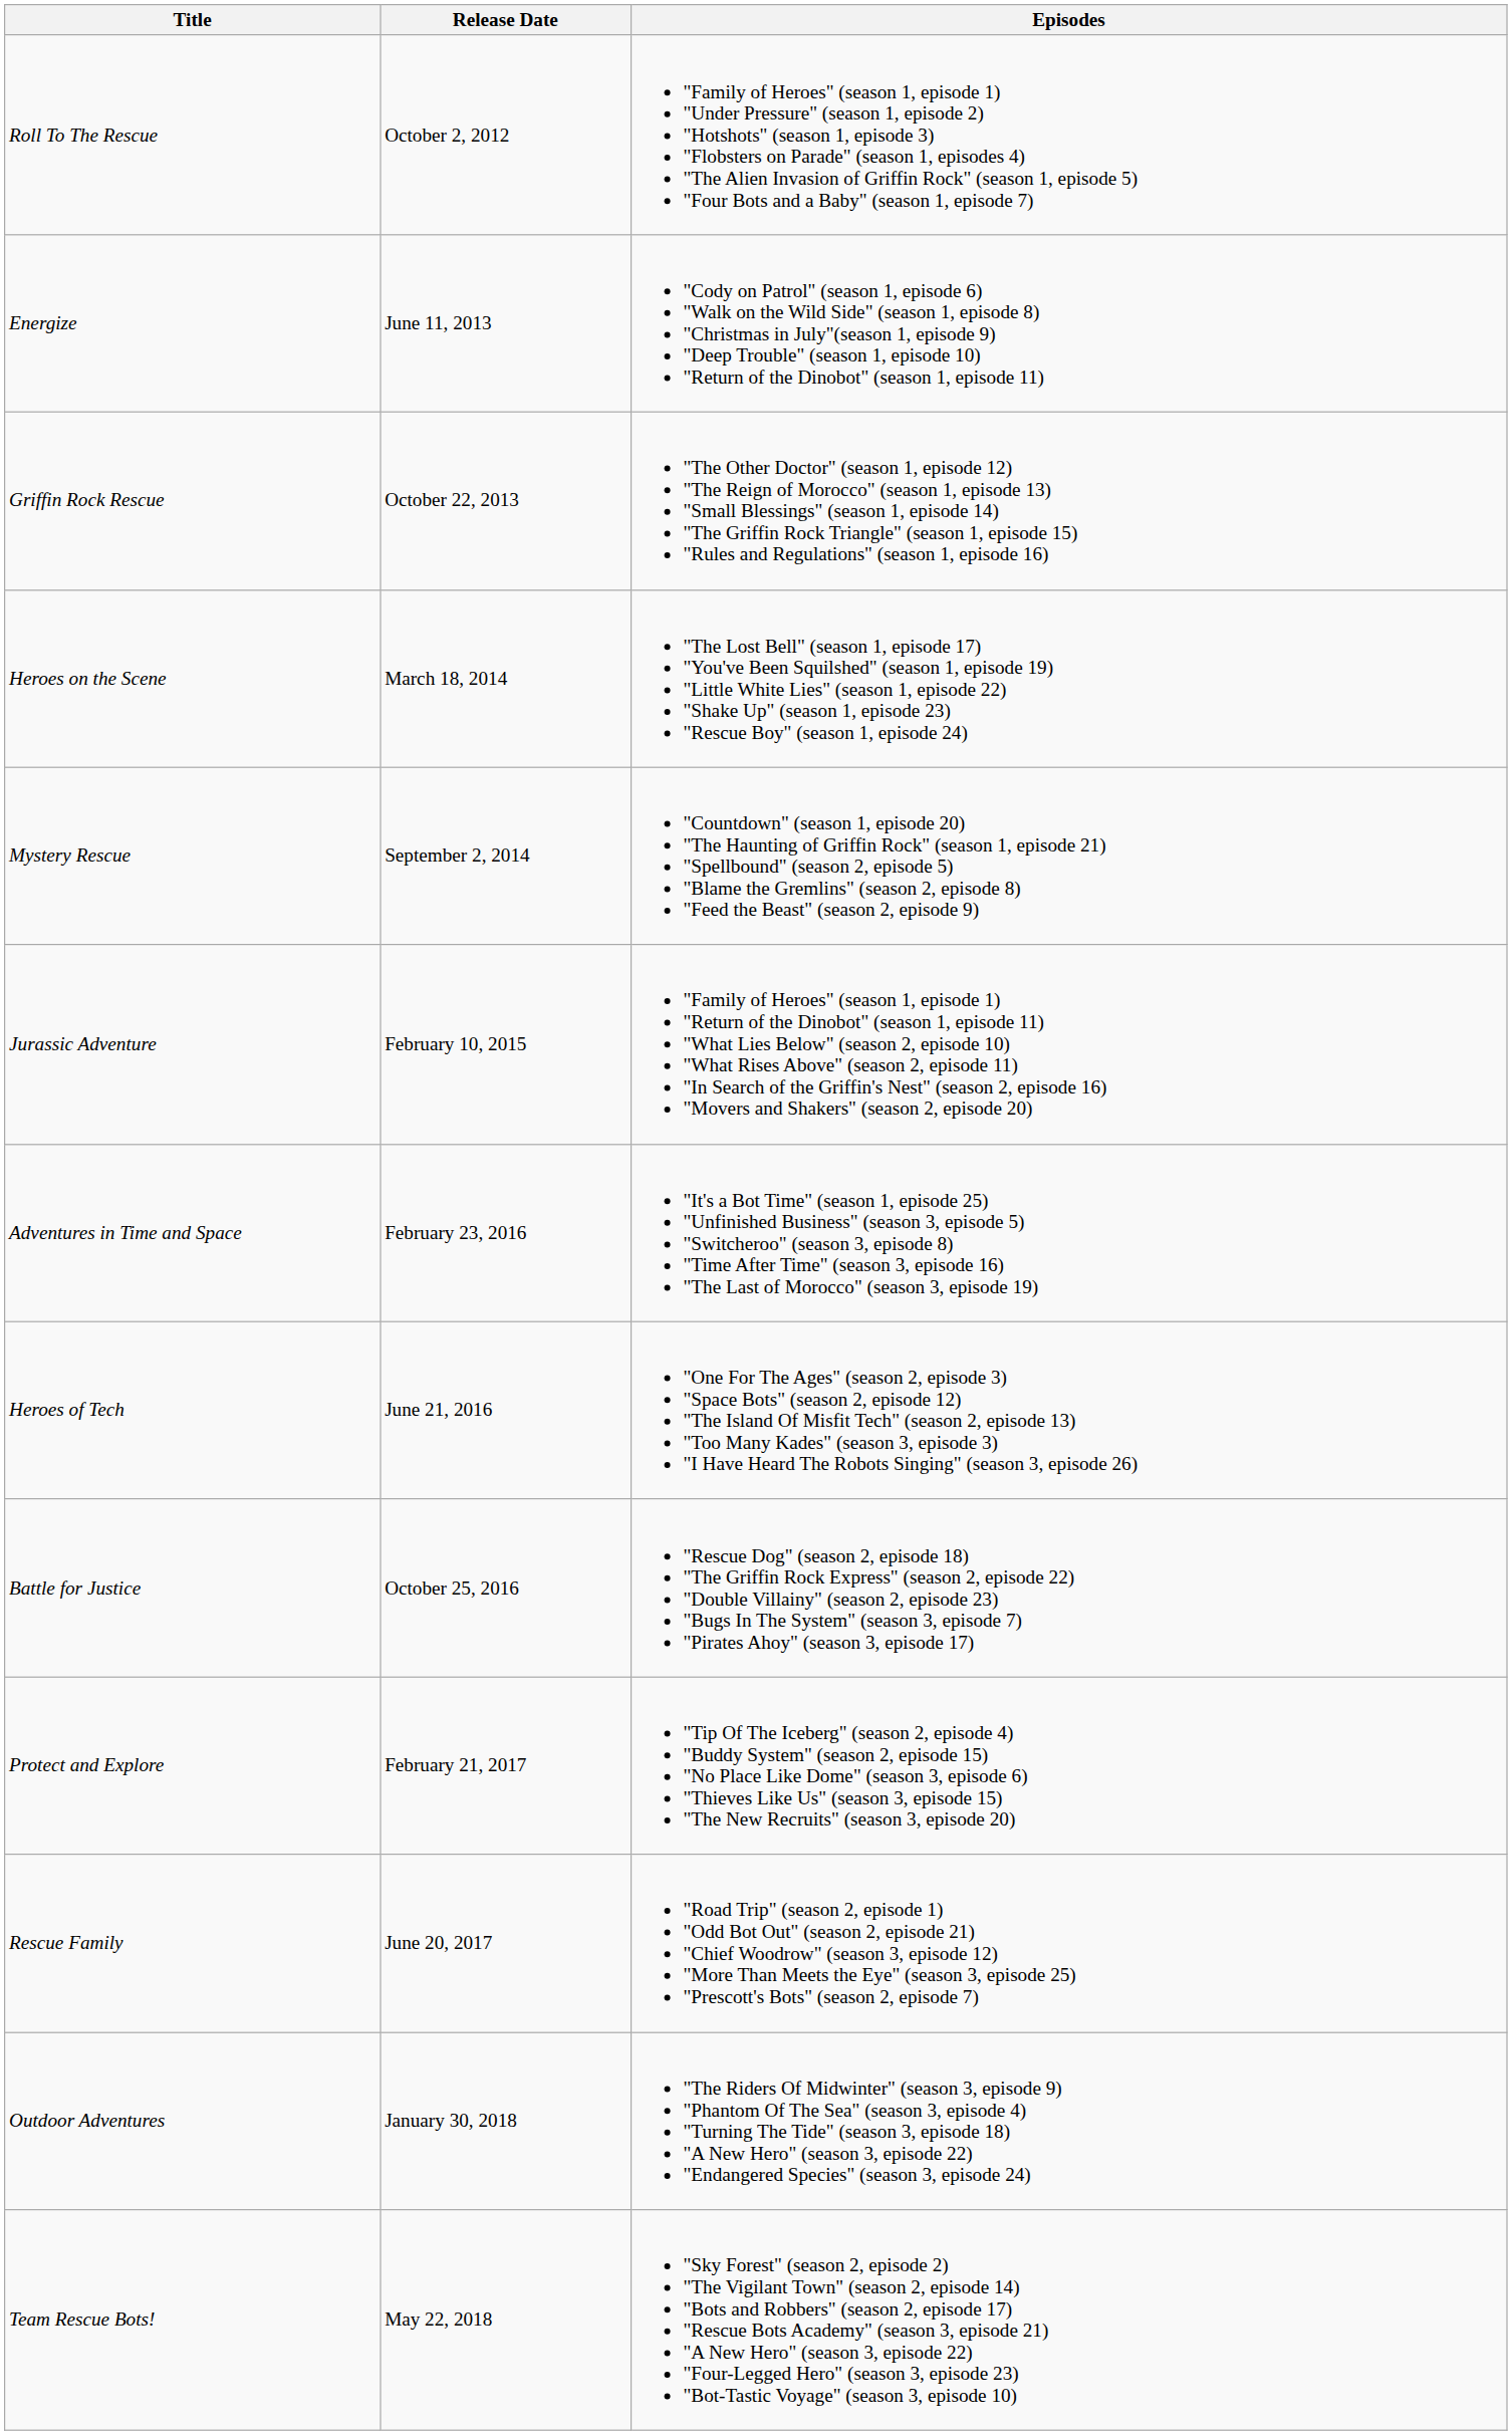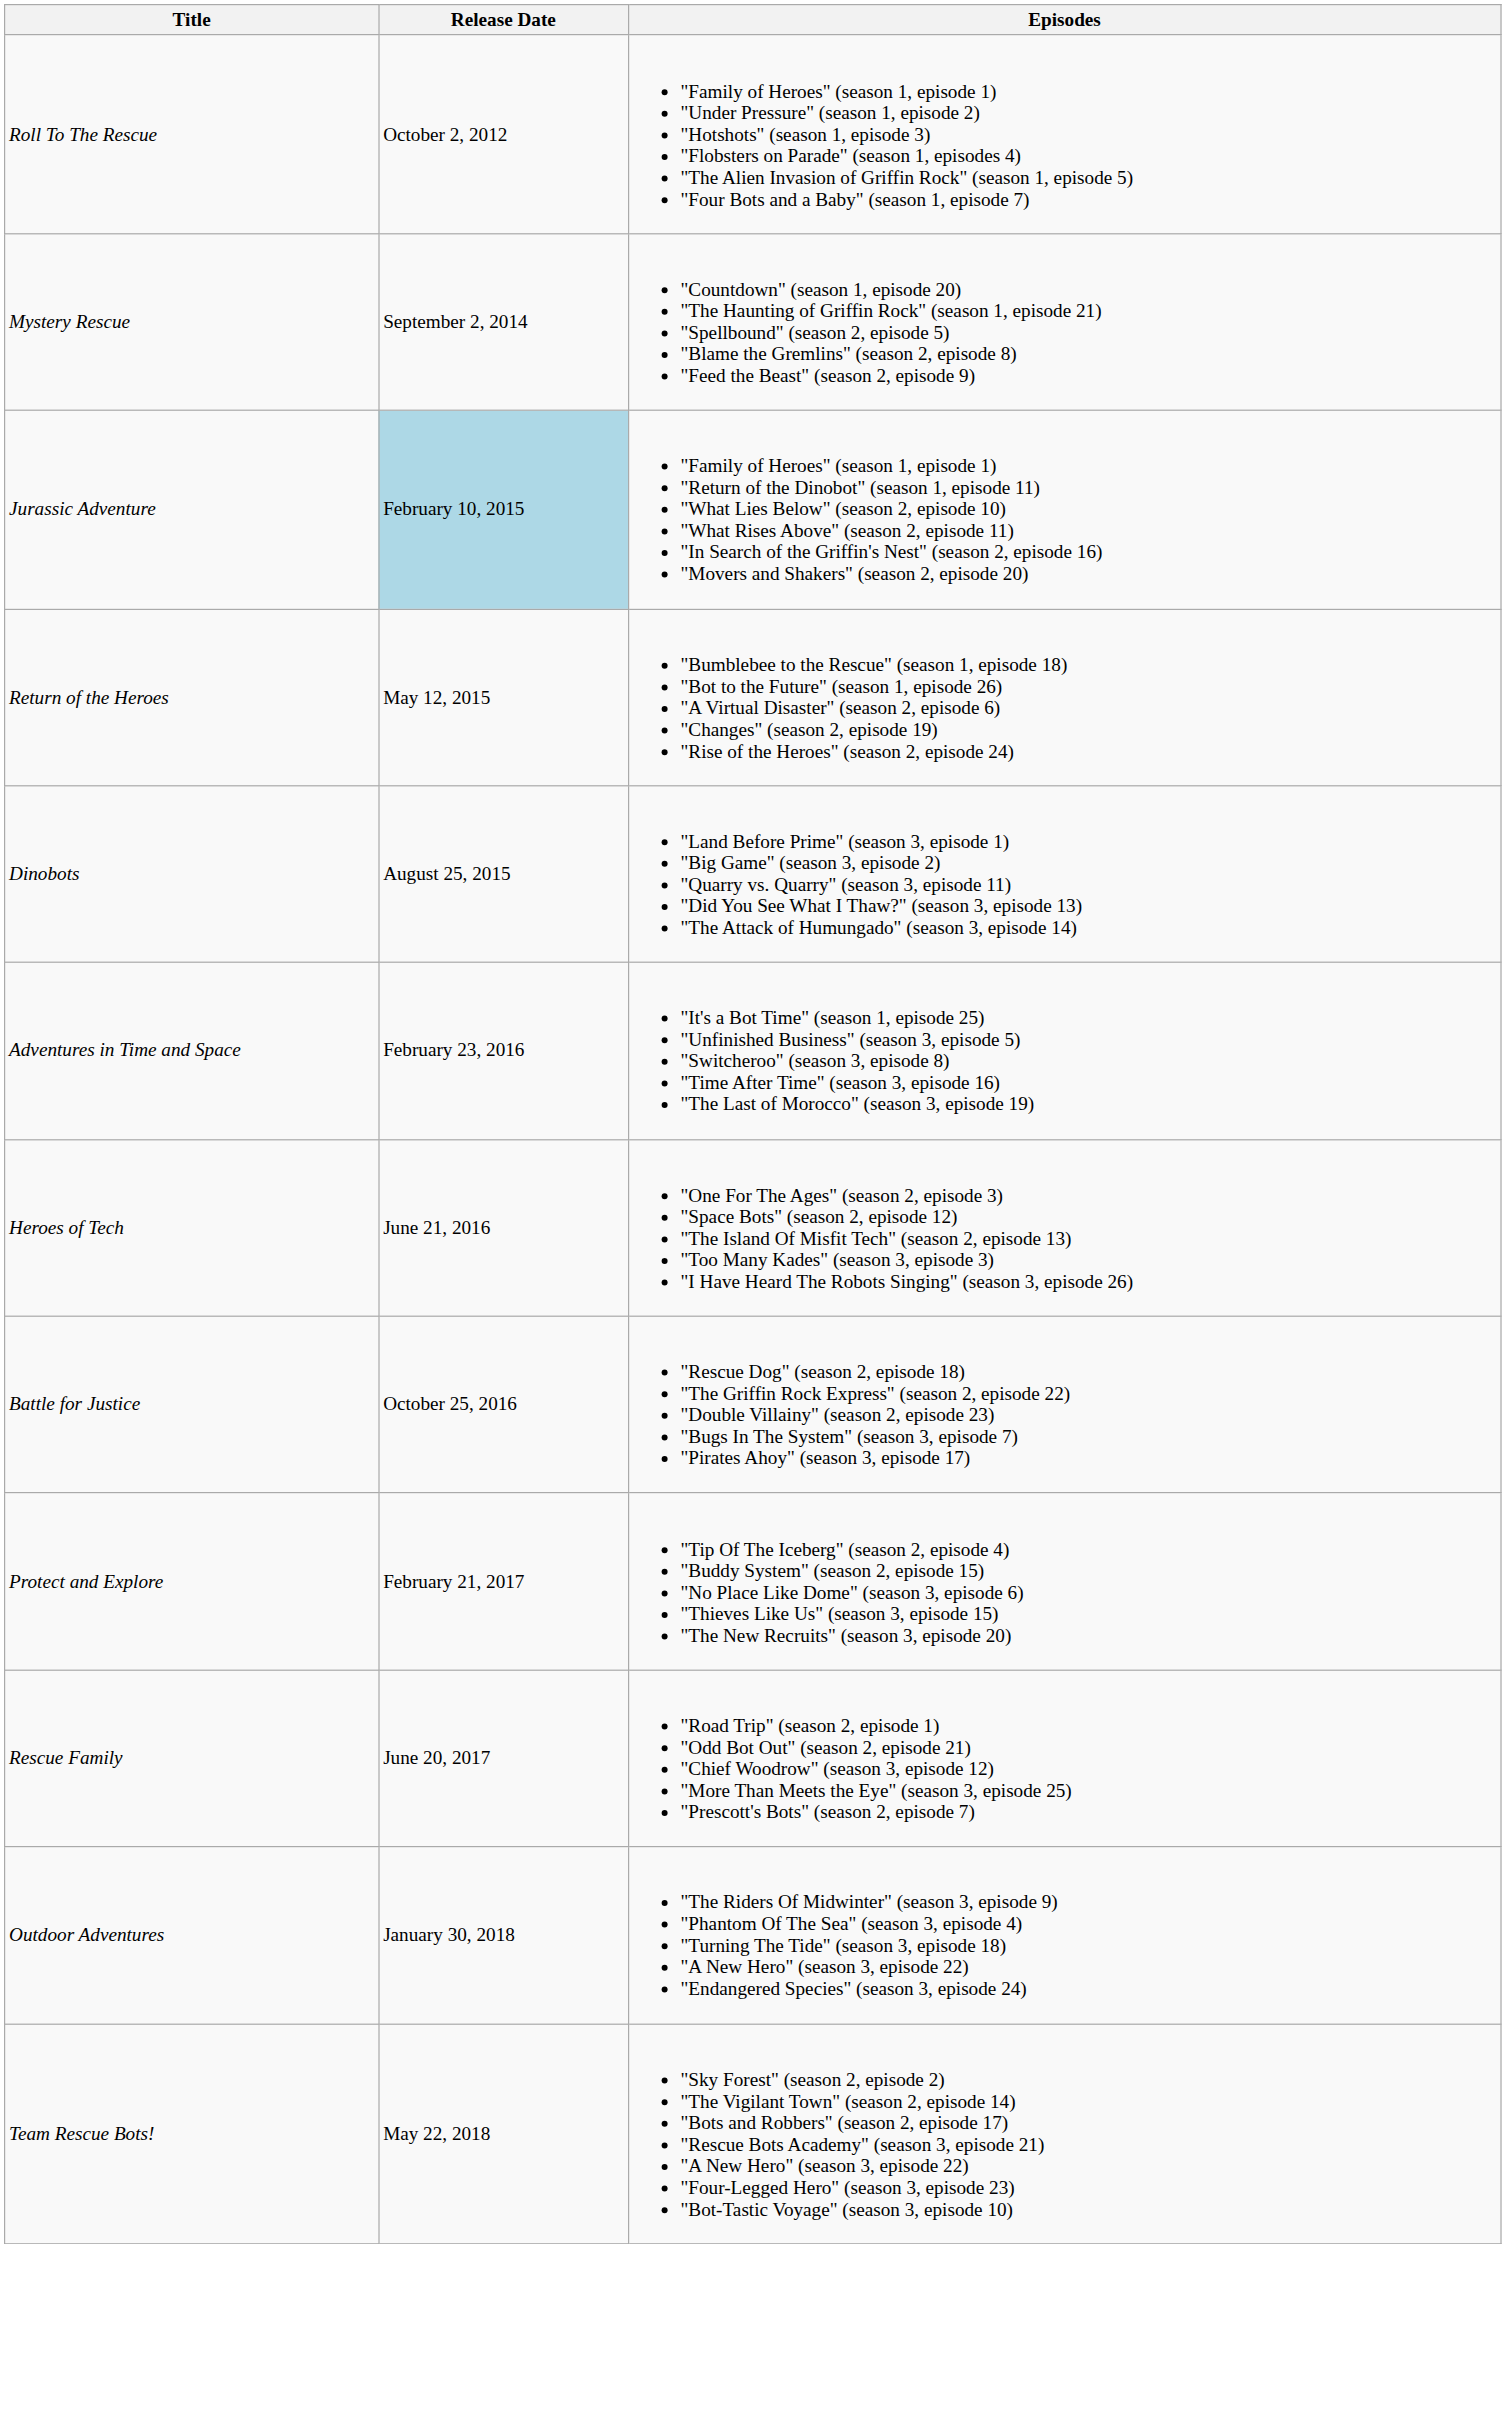- row: Energize | June 11, 2013 | "Cody on Patrol" (season 1, episode 6) "Walk on the Wild Side" (season 1, episode 8) "Christmas in July"(season 1, episode 9) "Deep Trouble" (season 1, episode 10) "Return of the Dinobot" (season 1, episode 11)
- row: Griffin Rock Rescue | October 22, 2013 | "The Other Doctor" (season 1, episode 12) "The Reign of Morocco" (season 1, episode 13) "Small Blessings" (season 1, episode 14) "The Griffin Rock Triangle" (season 1, episode 15) "Rules and Regulations" (season 1, episode 16)
- row: Heroes on the Scene | March 18, 2014 | "The Lost Bell" (season 1, episode 17) "You've Been Squilshed" (season 1, episode 19) "Little White Lies" (season 1, episode 22) "Shake Up" (season 1, episode 23) "Rescue Boy" (season 1, episode 24)
Jurassic Adventure | Release Date: no background -> lightblue background
+ row: Return of the Heroes | May 12, 2015 | "Bumblebee to the Rescue" (season 1, episode 18) "Bot to the Future" (season 1, episode 26) "A Virtual Disaster" (season 2, episode 6) "Changes" (season 2, episode 19) "Rise of the Heroes" (season 2, episode 24)
+ row: Dinobots | August 25, 2015 | "Land Before Prime" (season 3, episode 1) "Big Game" (season 3, episode 2) "Quarry vs. Quarry" (season 3, episode 11) "Did You See What I Thaw?" (season 3, episode 13) "The Attack of Humungado" (season 3, episode 14)
